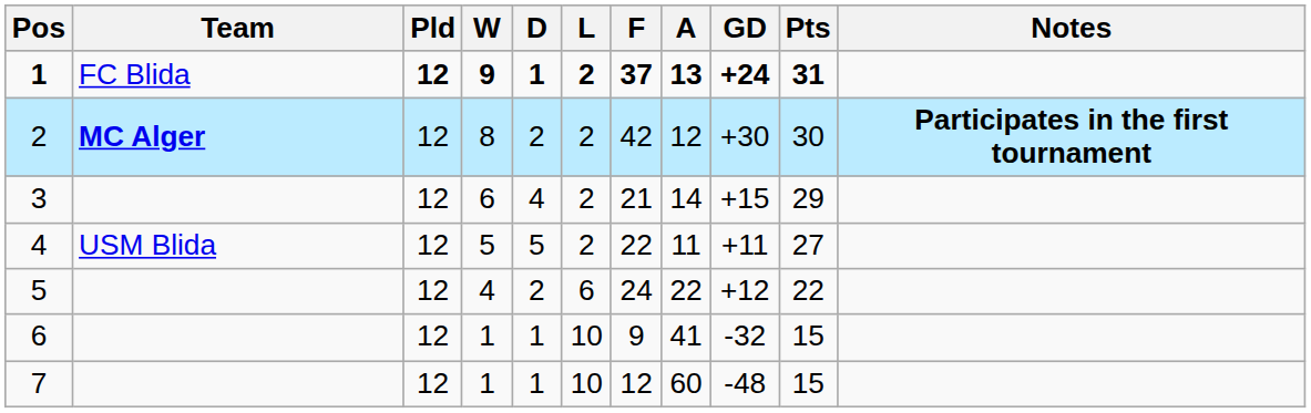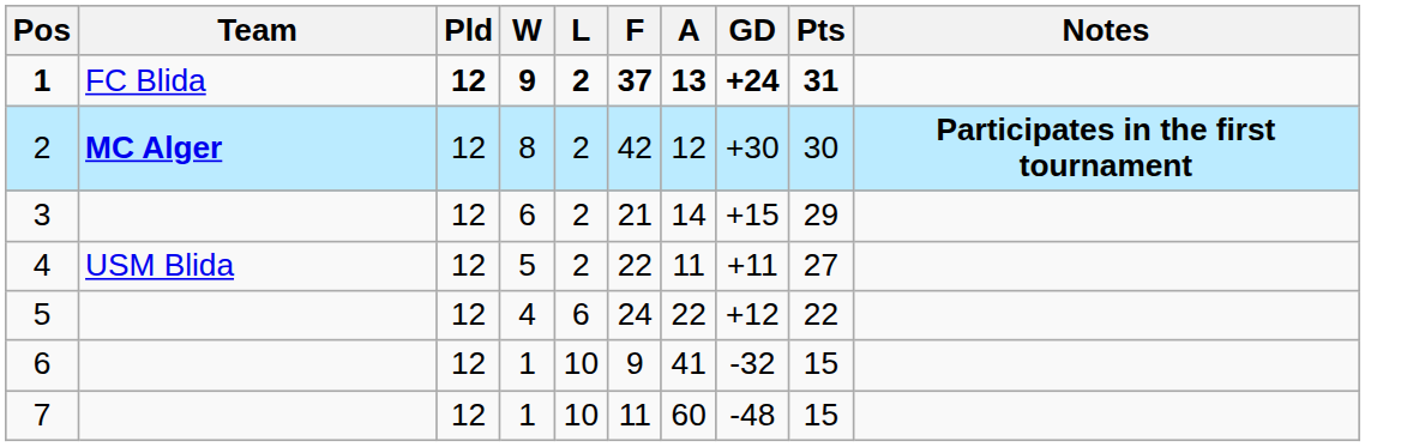- column: D | 1 | 2 | 4 | 5 | 2 | 1 | 1
7 | F: 12 -> 11
